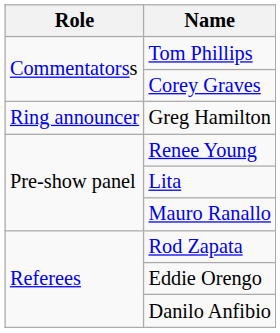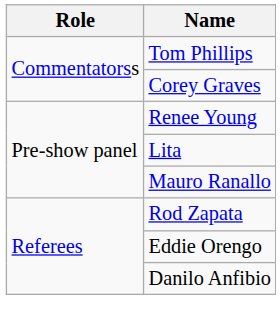- row: Ring announcer | Greg Hamilton
